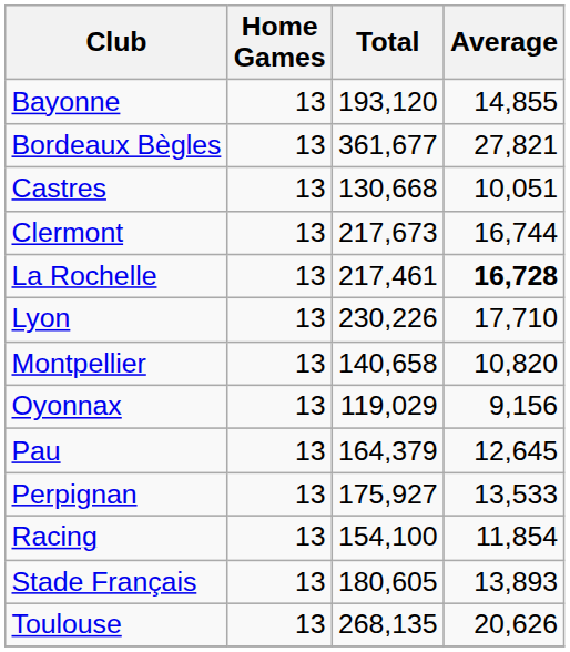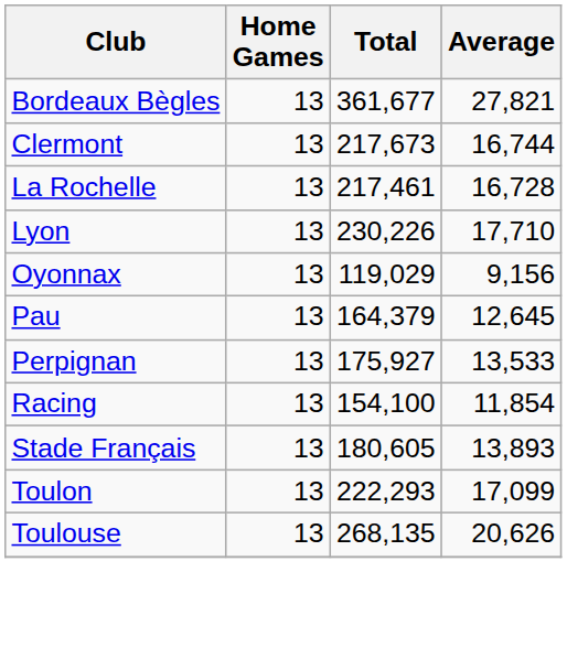- row: Bayonne | 13 | 193,120 | 14,855
- row: Castres | 13 | 130,668 | 10,051
La Rochelle | Average: bold -> normal
- row: Montpellier | 13 | 140,658 | 10,820
+ row: Toulon | 13 | 222,293 | 17,099
